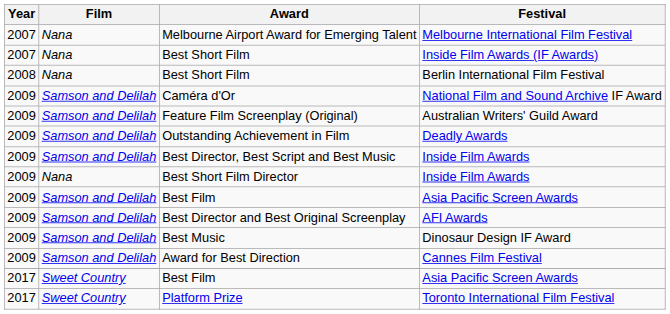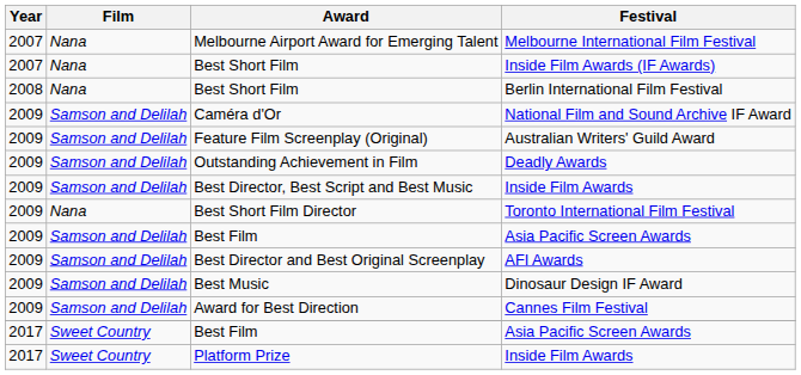Best Short Film Director | Festival: Inside Film Awards -> Toronto International Film Festival
Platform Prize | Festival: Toronto International Film Festival -> Inside Film Awards
